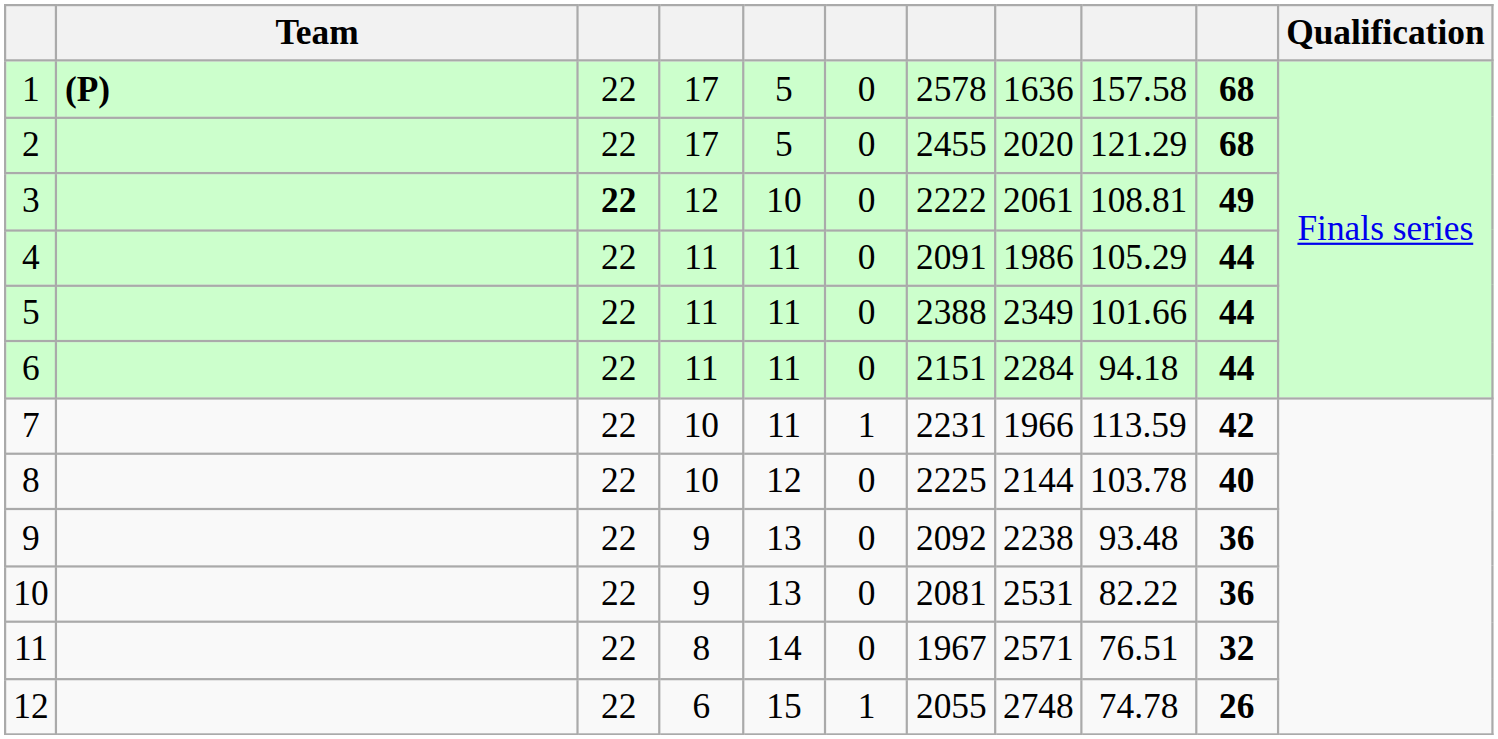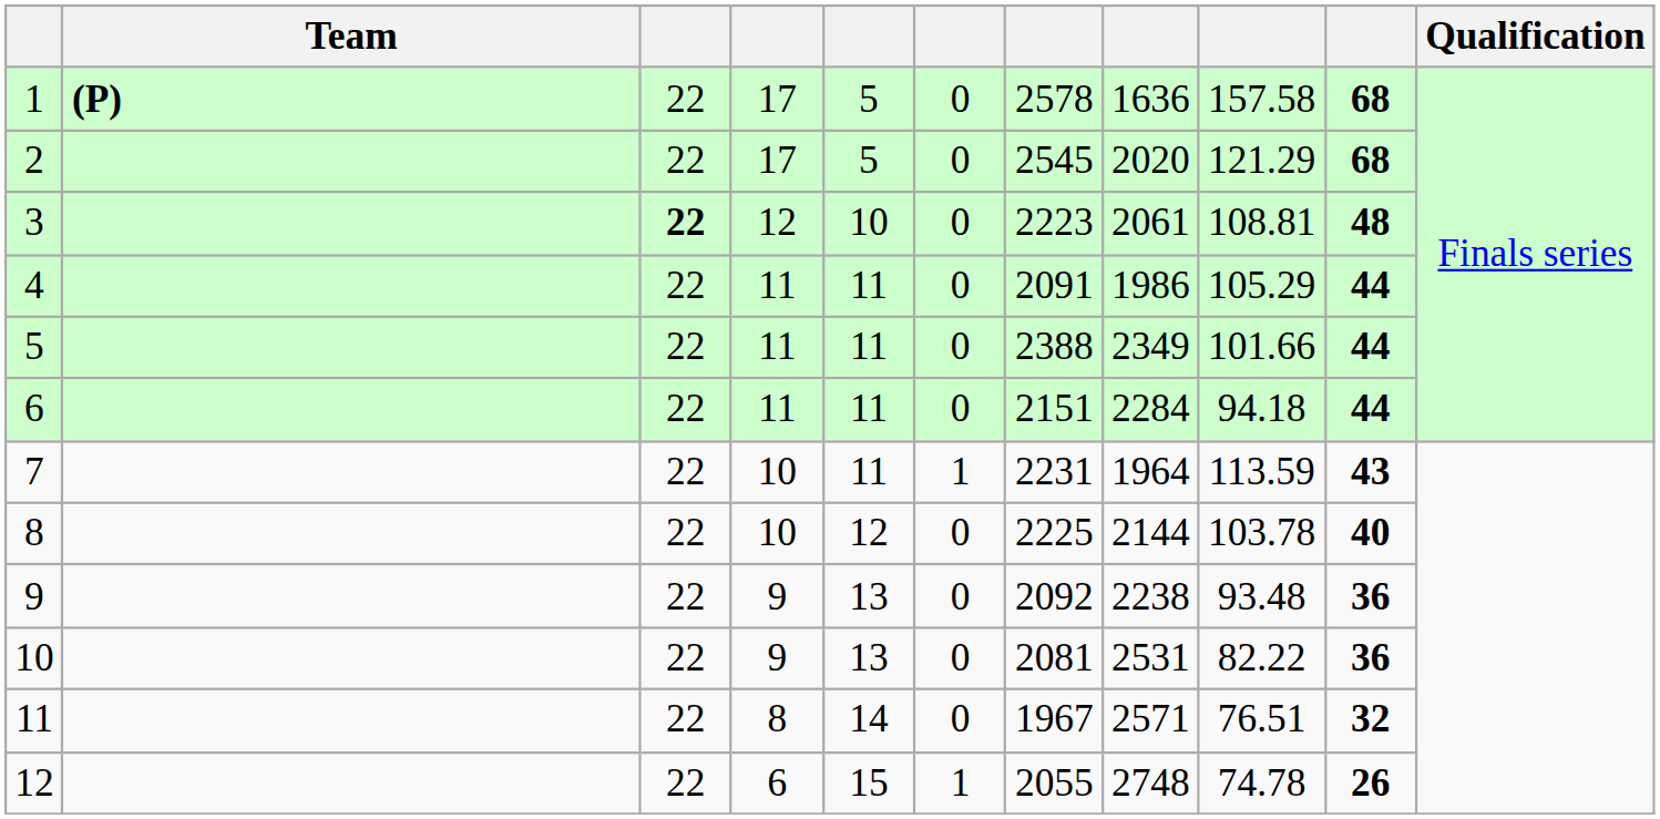2 | column 7: 2455 -> 2545
3 | column 7: 2222 -> 2223
3 | column 10: 49 -> 48
7 | column 8: 1966 -> 1964
7 | column 10: 42 -> 43
